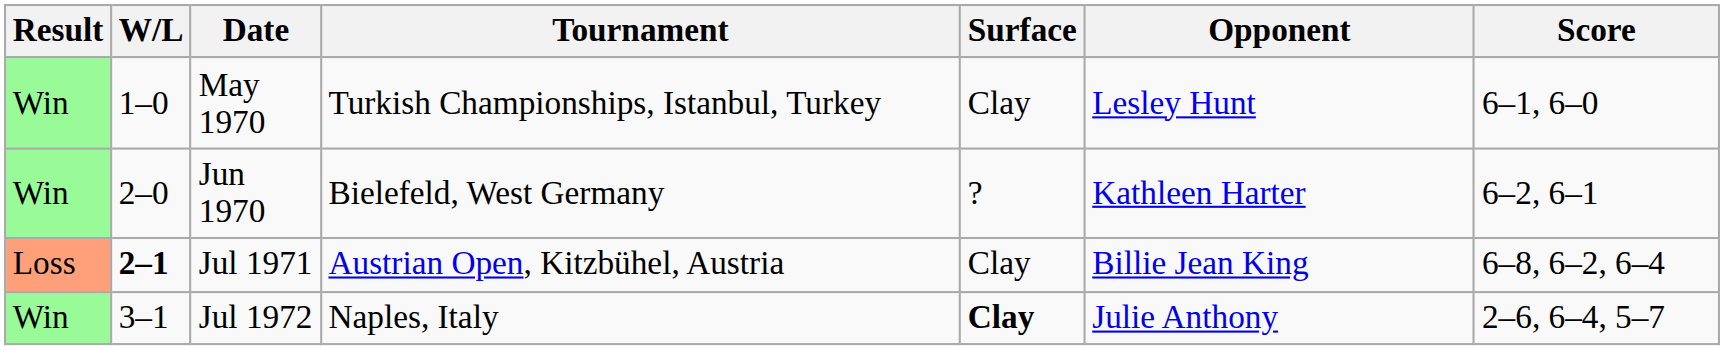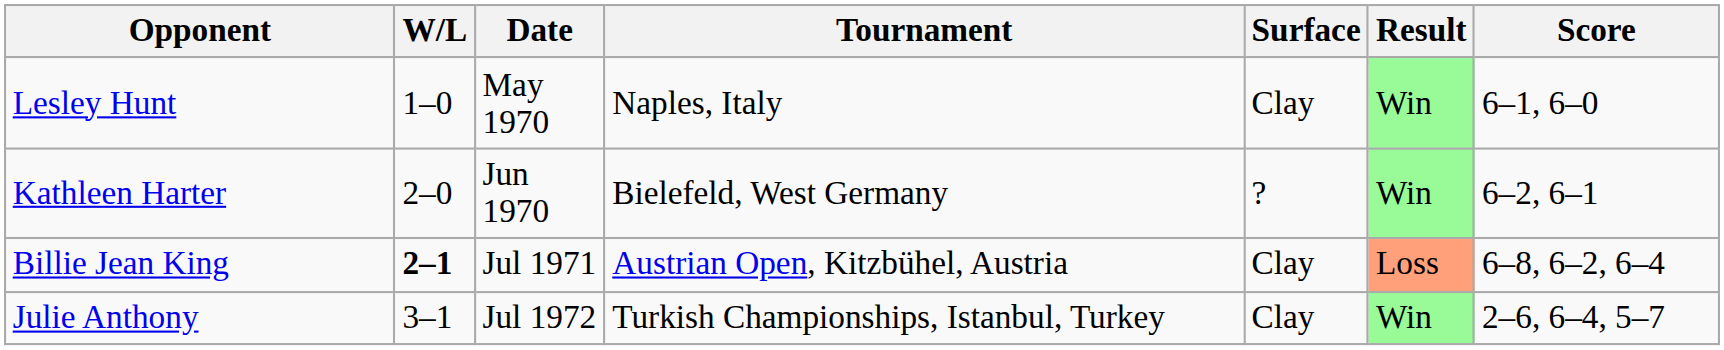columns swapped: Result <-> Opponent
May 1970 | Tournament: Turkish Championships, Istanbul, Turkey -> Naples, Italy
Jul 1972 | Tournament: Naples, Italy -> Turkish Championships, Istanbul, Turkey
Jul 1972 | Surface: bold -> normal
